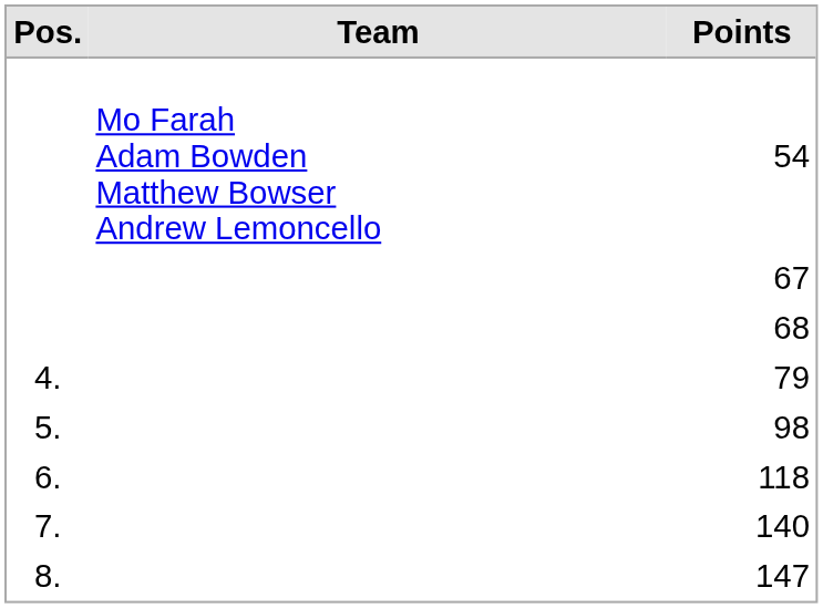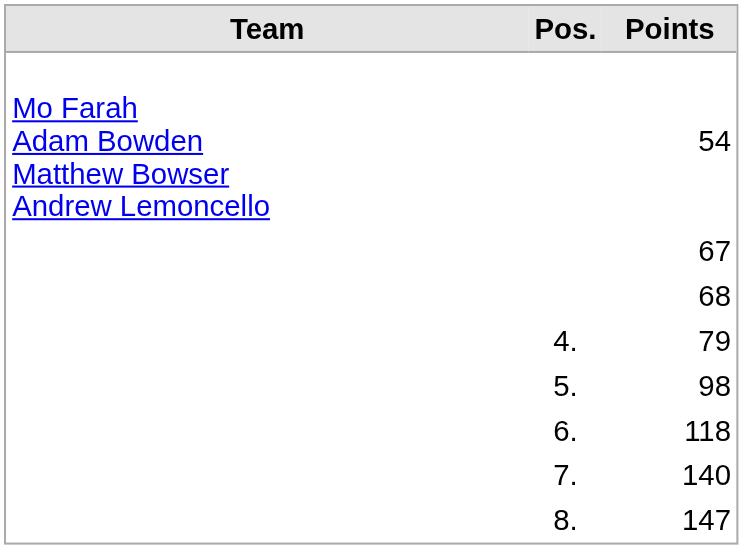columns swapped: Pos. <-> Team
